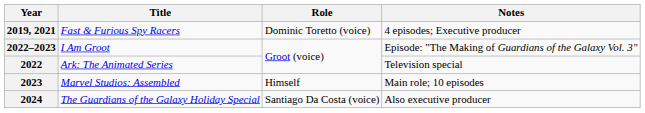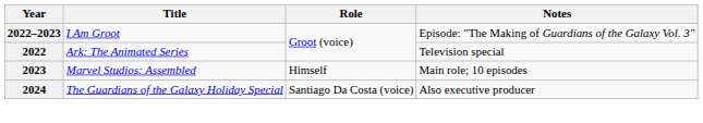- row: 2019, 2021 | Fast & Furious Spy Racers | Dominic Toretto (voice) | 4 episodes; Executive producer
